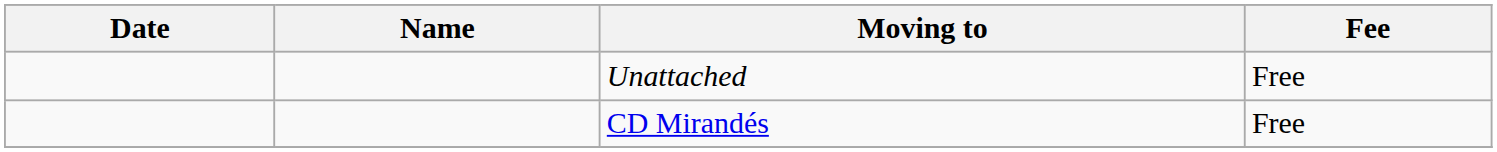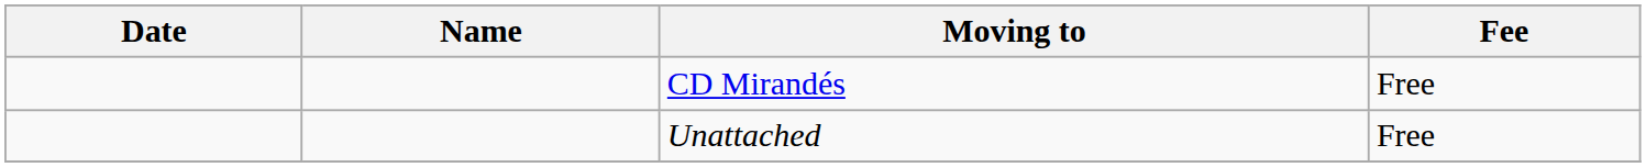rows swapped: Unattached <-> CD Mirandés
